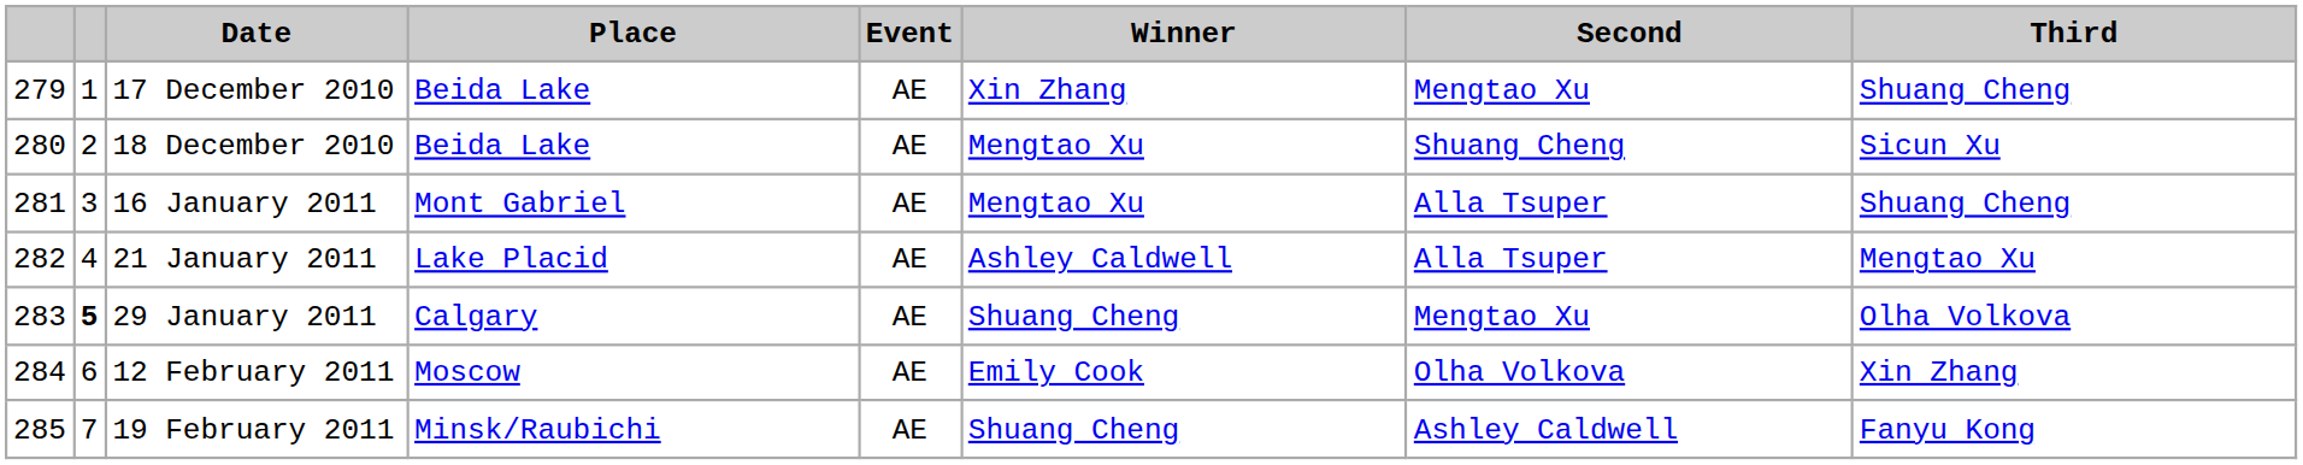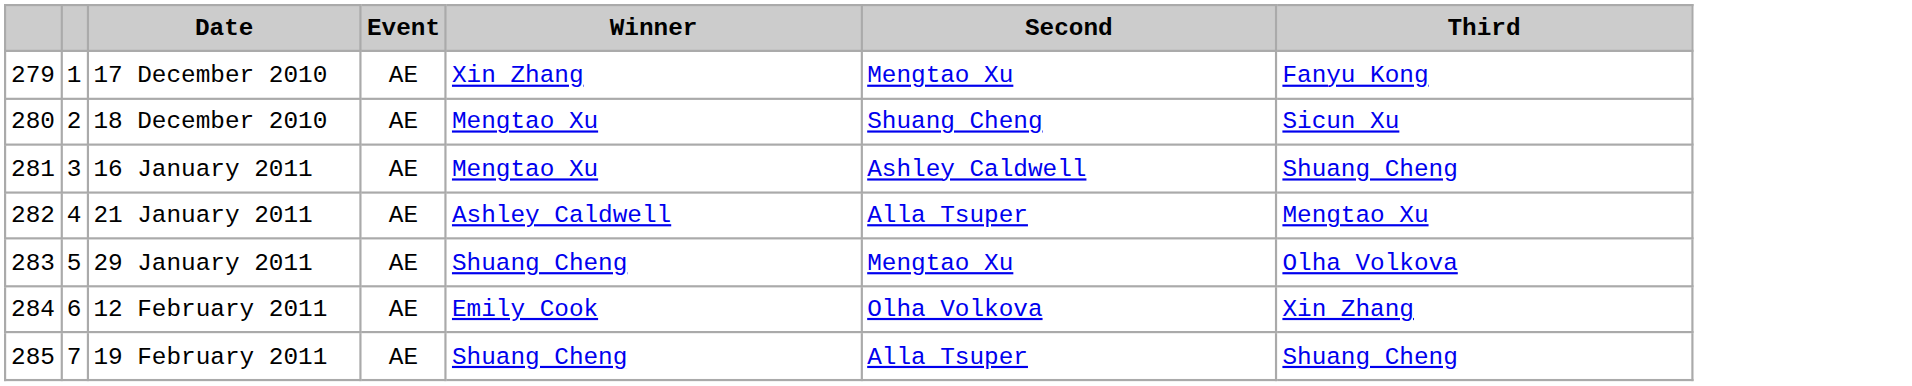- column: Place | Beida Lake | Beida Lake | Mont Gabriel | Lake Placid | Calgary | Moscow | Minsk/Raubichi
17 December 2010 | Third: Shuang Cheng -> Fanyu Kong
16 January 2011 | Second: Alla Tsuper -> Ashley Caldwell
29 January 2011 | column 2: bold -> normal
19 February 2011 | Second: Ashley Caldwell -> Alla Tsuper
19 February 2011 | Third: Fanyu Kong -> Shuang Cheng
